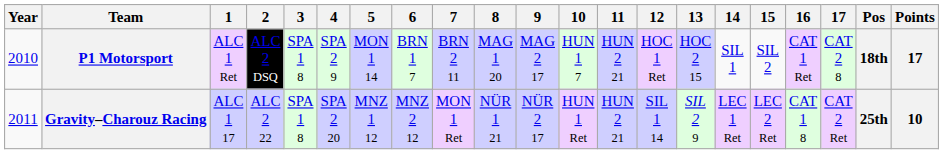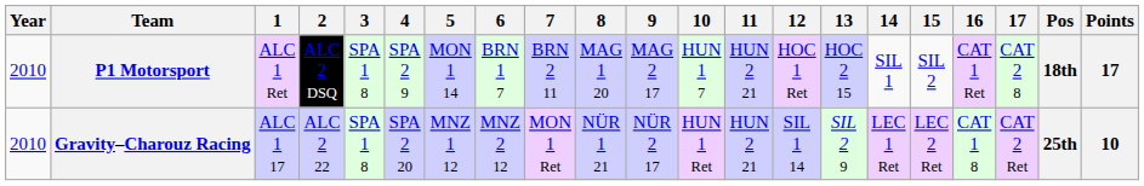Gravity–Charouz Racing | Year: 2011 -> 2010
